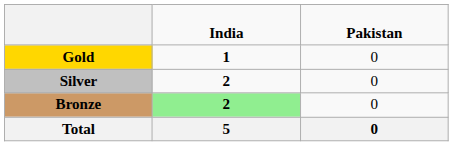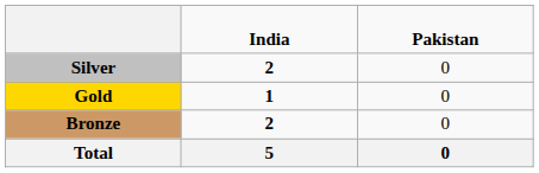rows swapped: Gold <-> Silver
Bronze | column 2: lightgreen background -> no background
